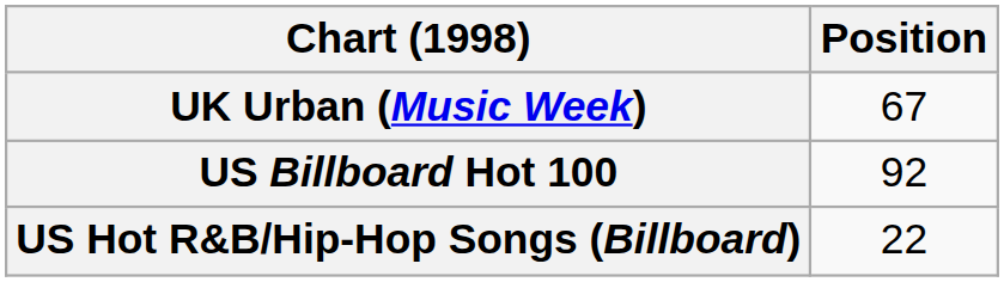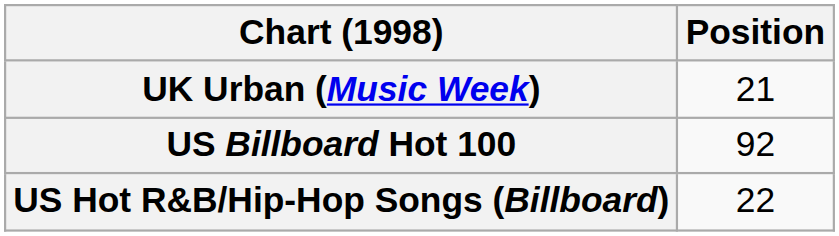UK Urban (Music Week) | Position: 67 -> 21
